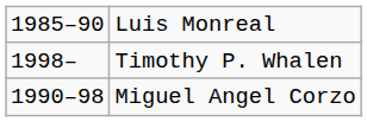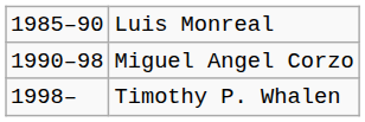rows swapped: Miguel Angel Corzo <-> Timothy P. Whalen
